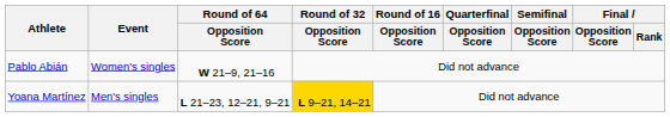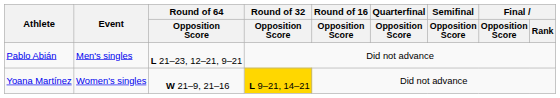Pablo Abián | Event: Women's singles -> Men's singles
Pablo Abián | Round of 64 / Opposition Score: W 21–9, 21–16 -> L 21–23, 12–21, 9–21
Yoana Martínez | Event: Men's singles -> Women's singles
Yoana Martínez | Round of 64 / Opposition Score: L 21–23, 12–21, 9–21 -> W 21–9, 21–16
